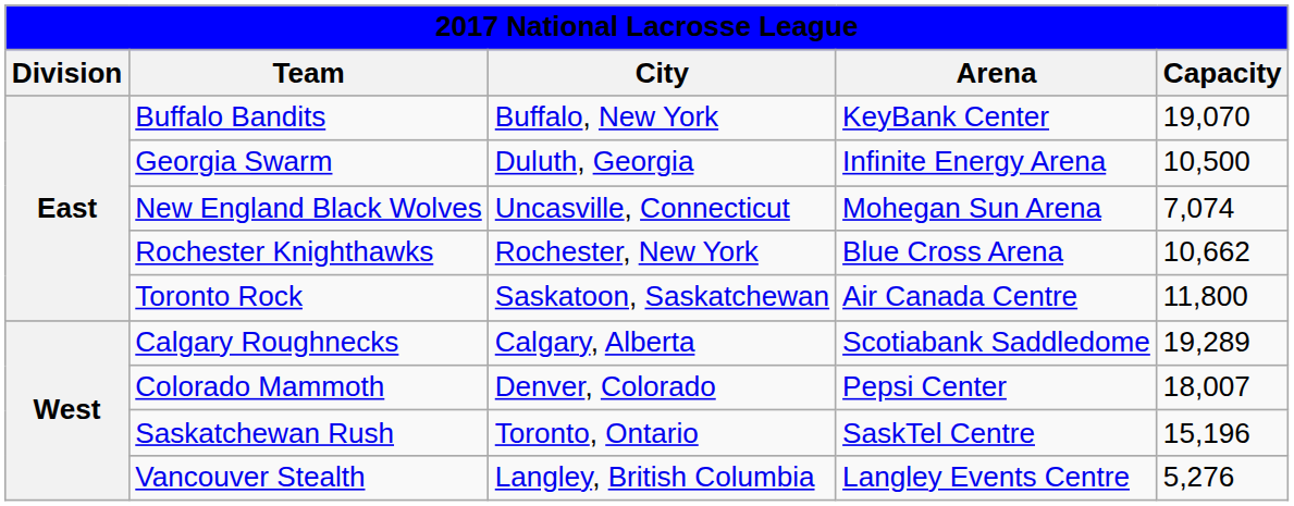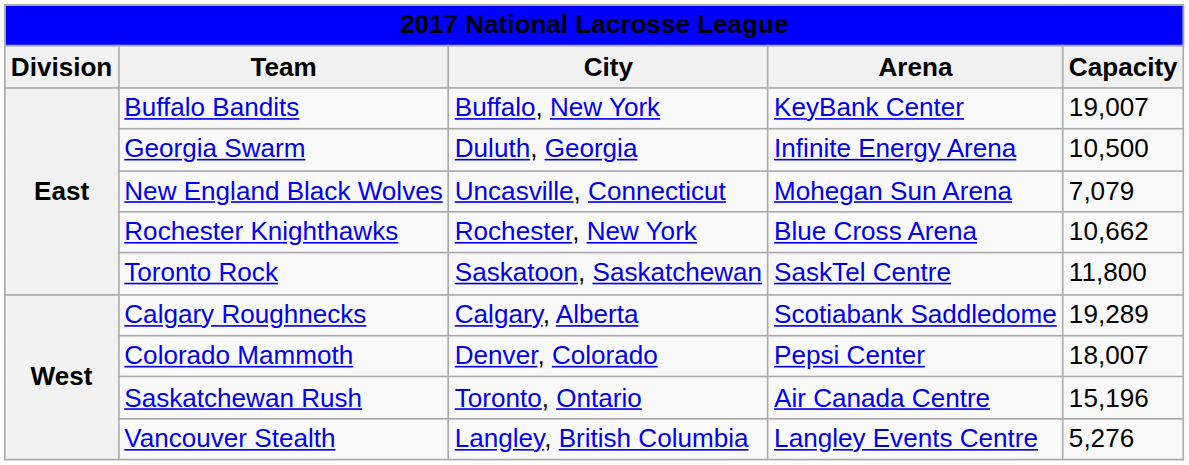Buffalo Bandits | Capacity: 19,070 -> 19,007
New England Black Wolves | Capacity: 7,074 -> 7,079
Toronto Rock | Arena: Air Canada Centre -> SaskTel Centre
Saskatchewan Rush | Arena: SaskTel Centre -> Air Canada Centre
